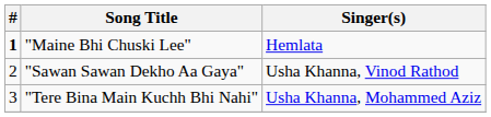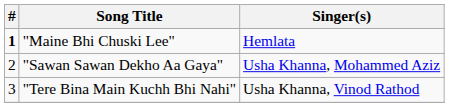"Sawan Sawan Dekho Aa Gaya" | Singer(s): Usha Khanna, Vinod Rathod -> Usha Khanna, Mohammed Aziz
"Tere Bina Main Kuchh Bhi Nahi" | Singer(s): Usha Khanna, Mohammed Aziz -> Usha Khanna, Vinod Rathod
